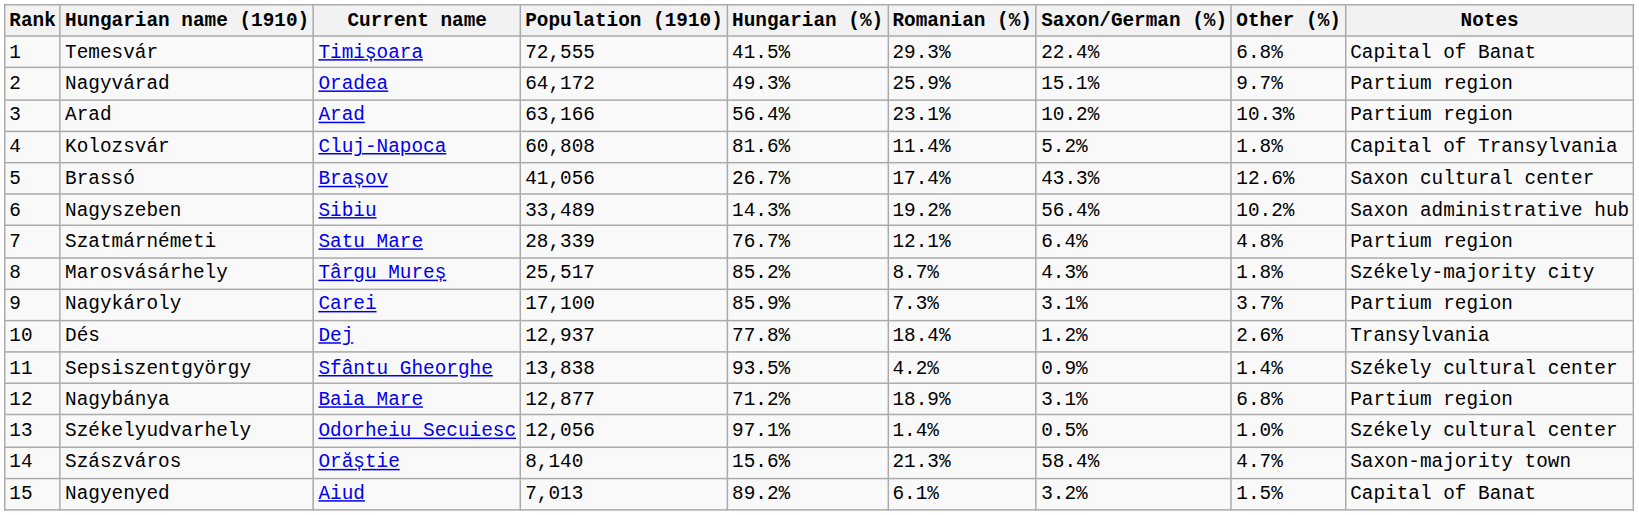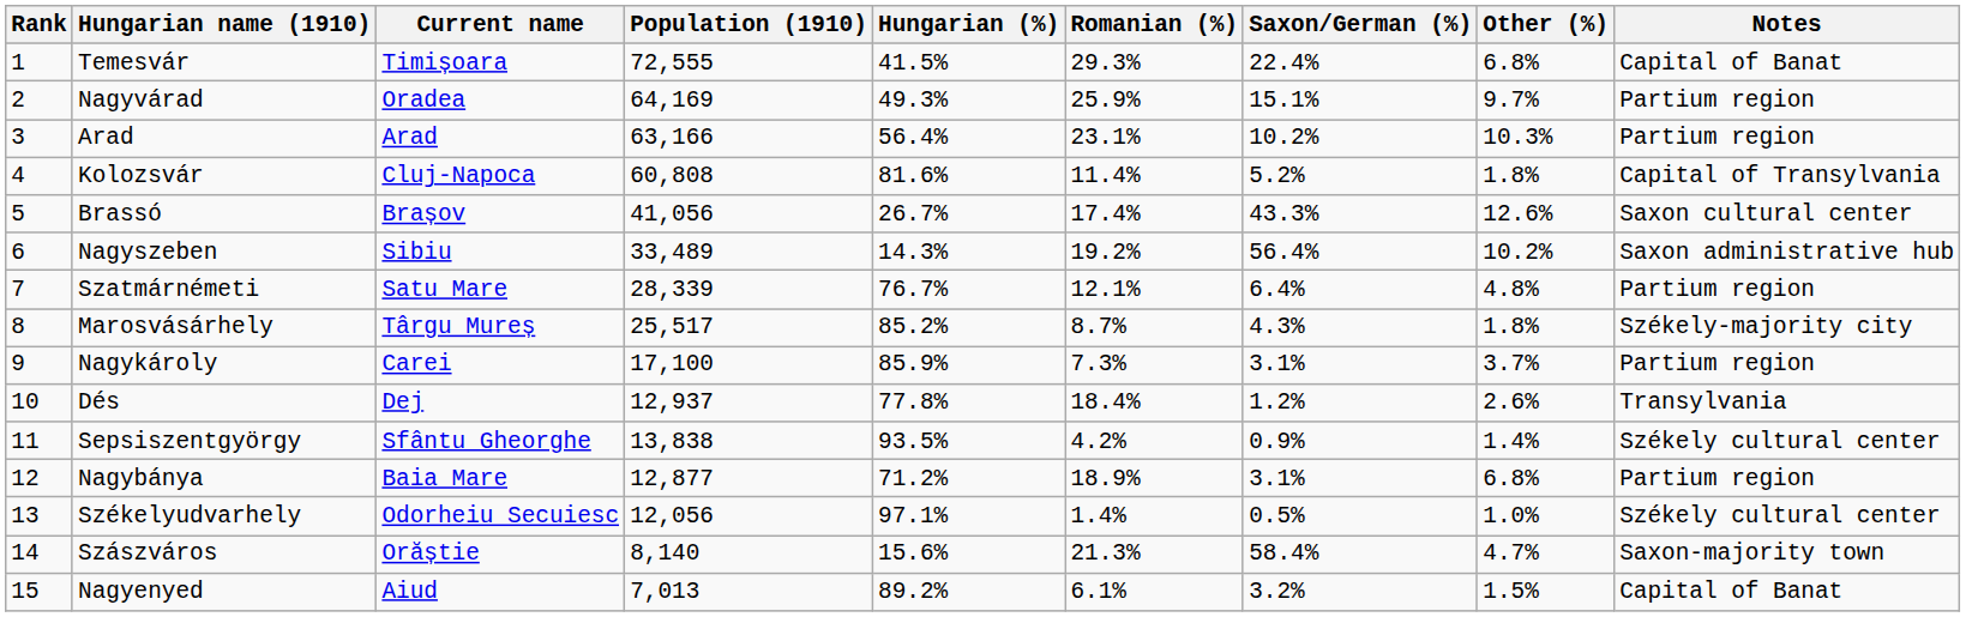Nagyvárad | Population (1910): 64,172 -> 64,169
